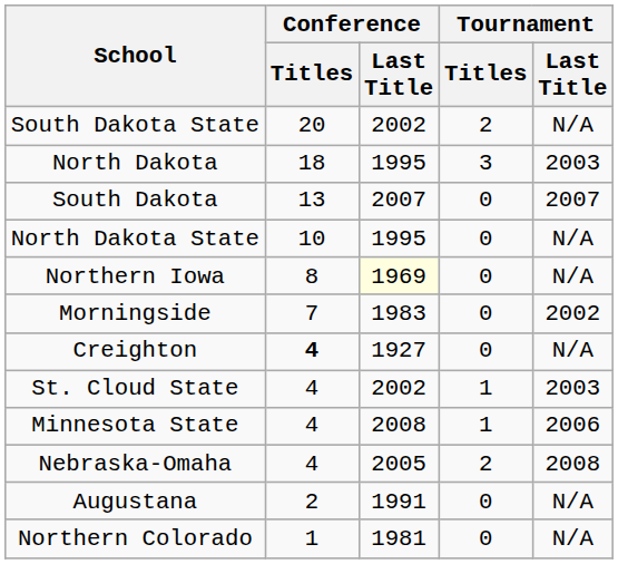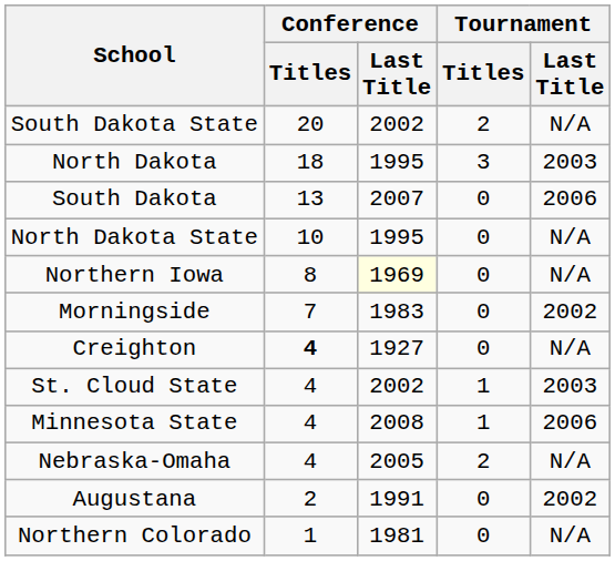South Dakota | Tournament / Last Title: 2007 -> 2006
Nebraska-Omaha | Tournament / Last Title: 2008 -> N/A
Augustana | Tournament / Last Title: N/A -> 2002
